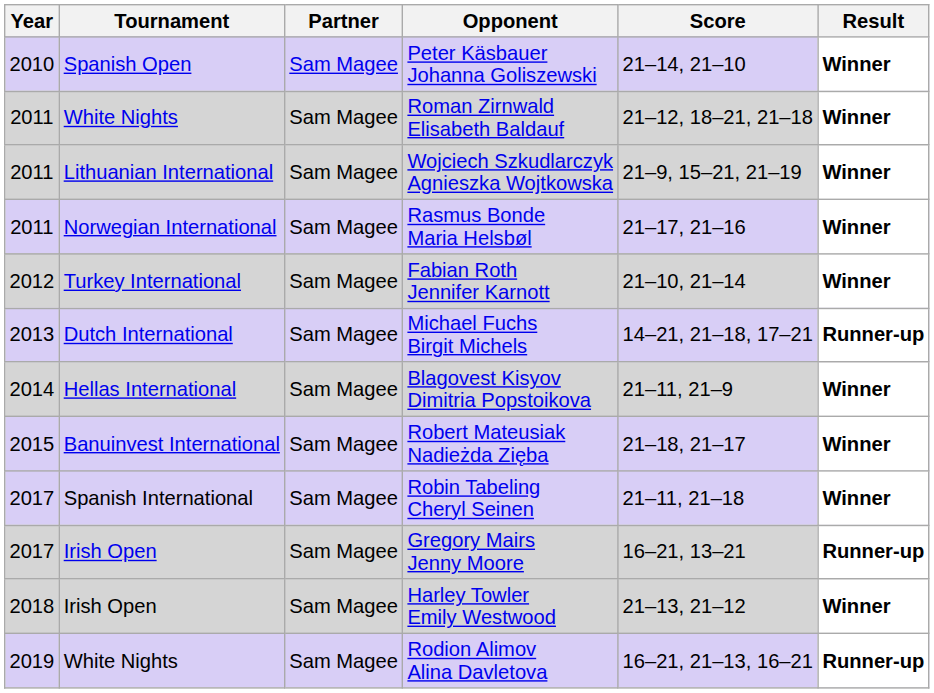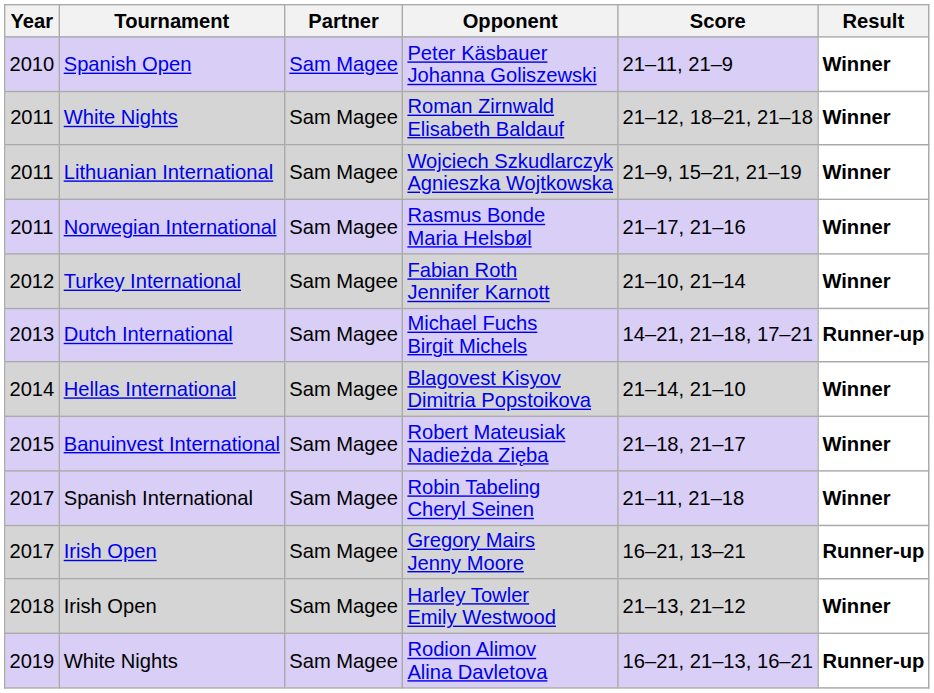Peter Käsbauer Johanna Goliszewski | Score: 21–14, 21–10 -> 21–11, 21–9
Blagovest Kisyov Dimitria Popstoikova | Score: 21–11, 21–9 -> 21–14, 21–10
